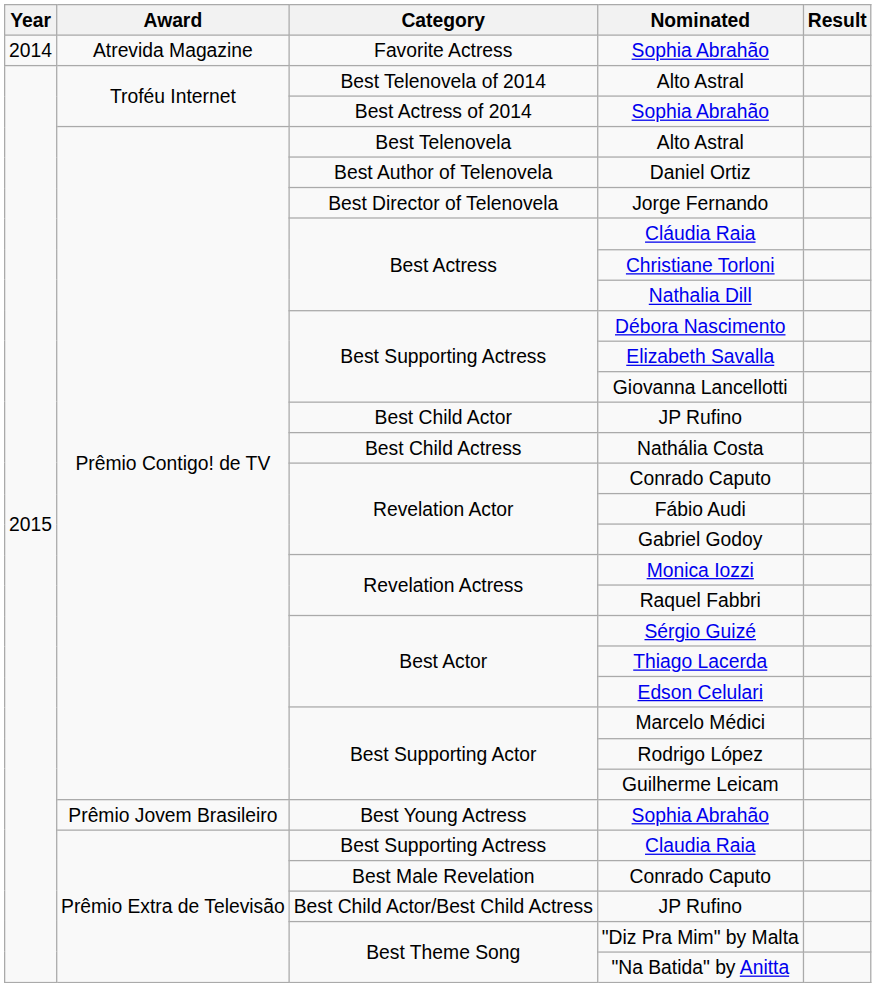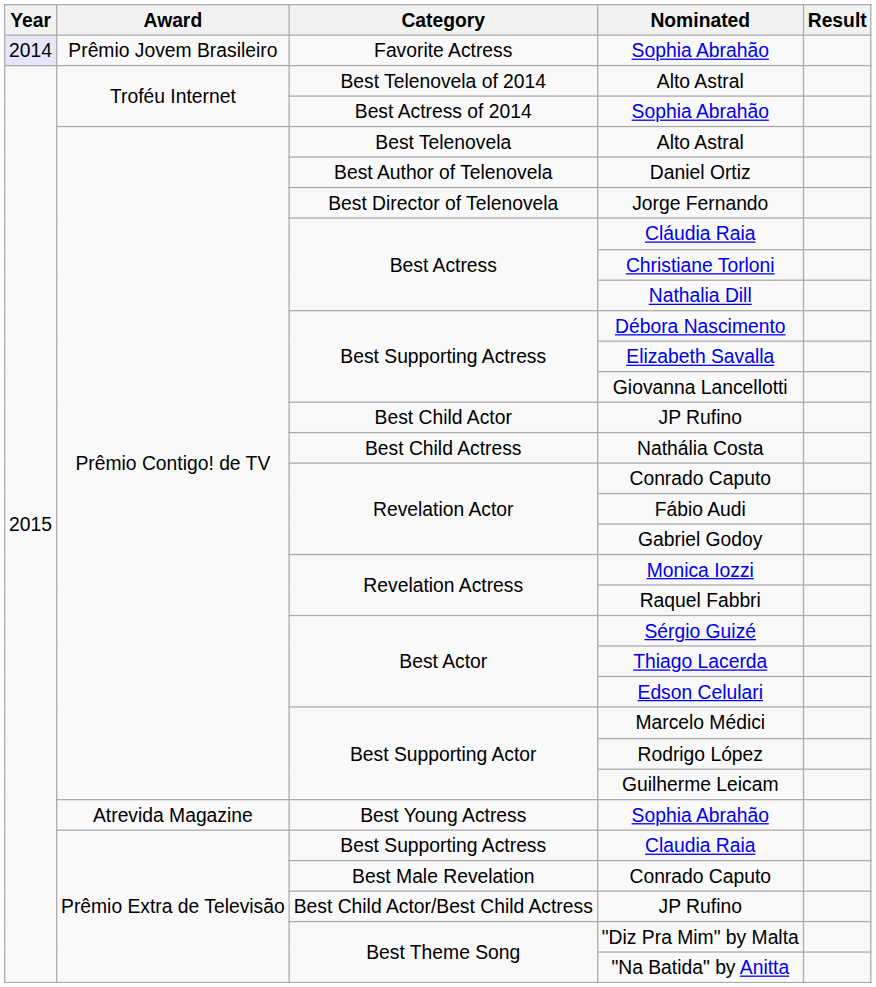Favorite Actress / Sophia Abrahão | Year: no background -> lavender background
Favorite Actress / Sophia Abrahão | Award: Atrevida Magazine -> Prêmio Jovem Brasileiro
Best Young Actress / Sophia Abrahão | Award: Prêmio Jovem Brasileiro -> Atrevida Magazine
